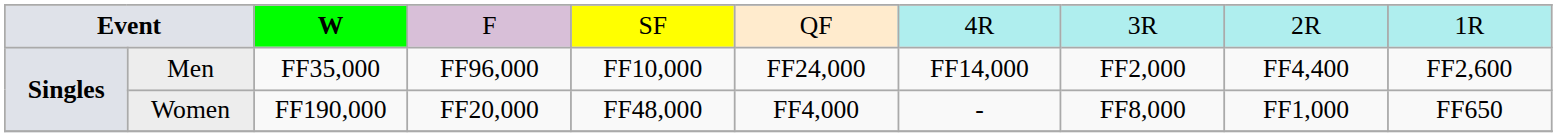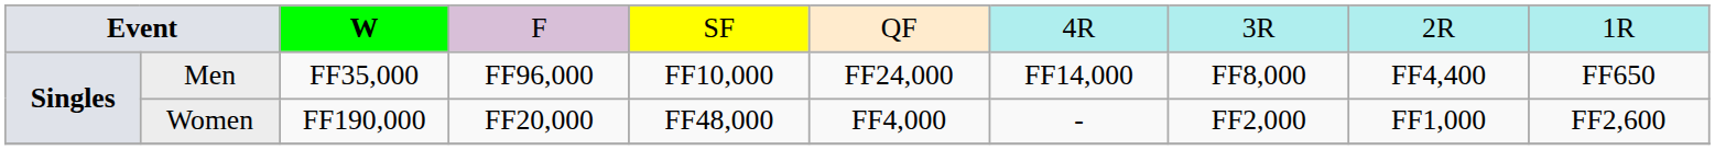Men | column 8: FF2,000 -> FF8,000
Men | column 10: FF2,600 -> FF650
Women | column 8: FF8,000 -> FF2,000
Women | column 10: FF650 -> FF2,600
